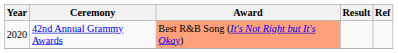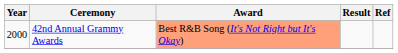42nd Annual Grammy Awards | Year: 2020 -> 2000
